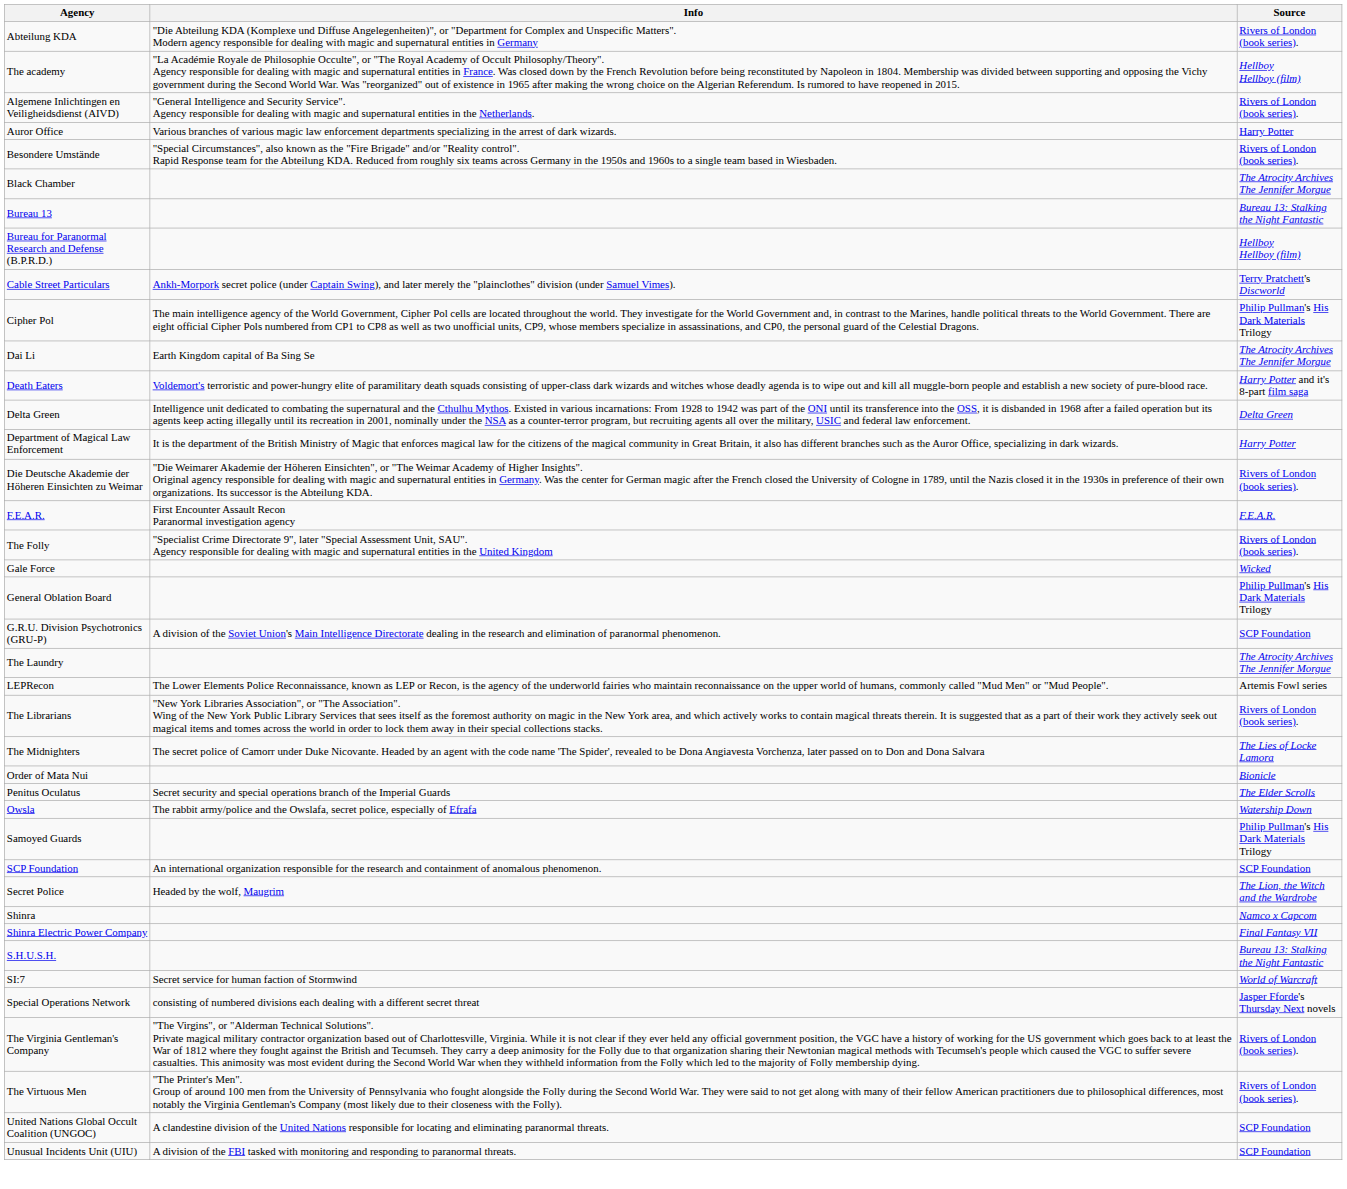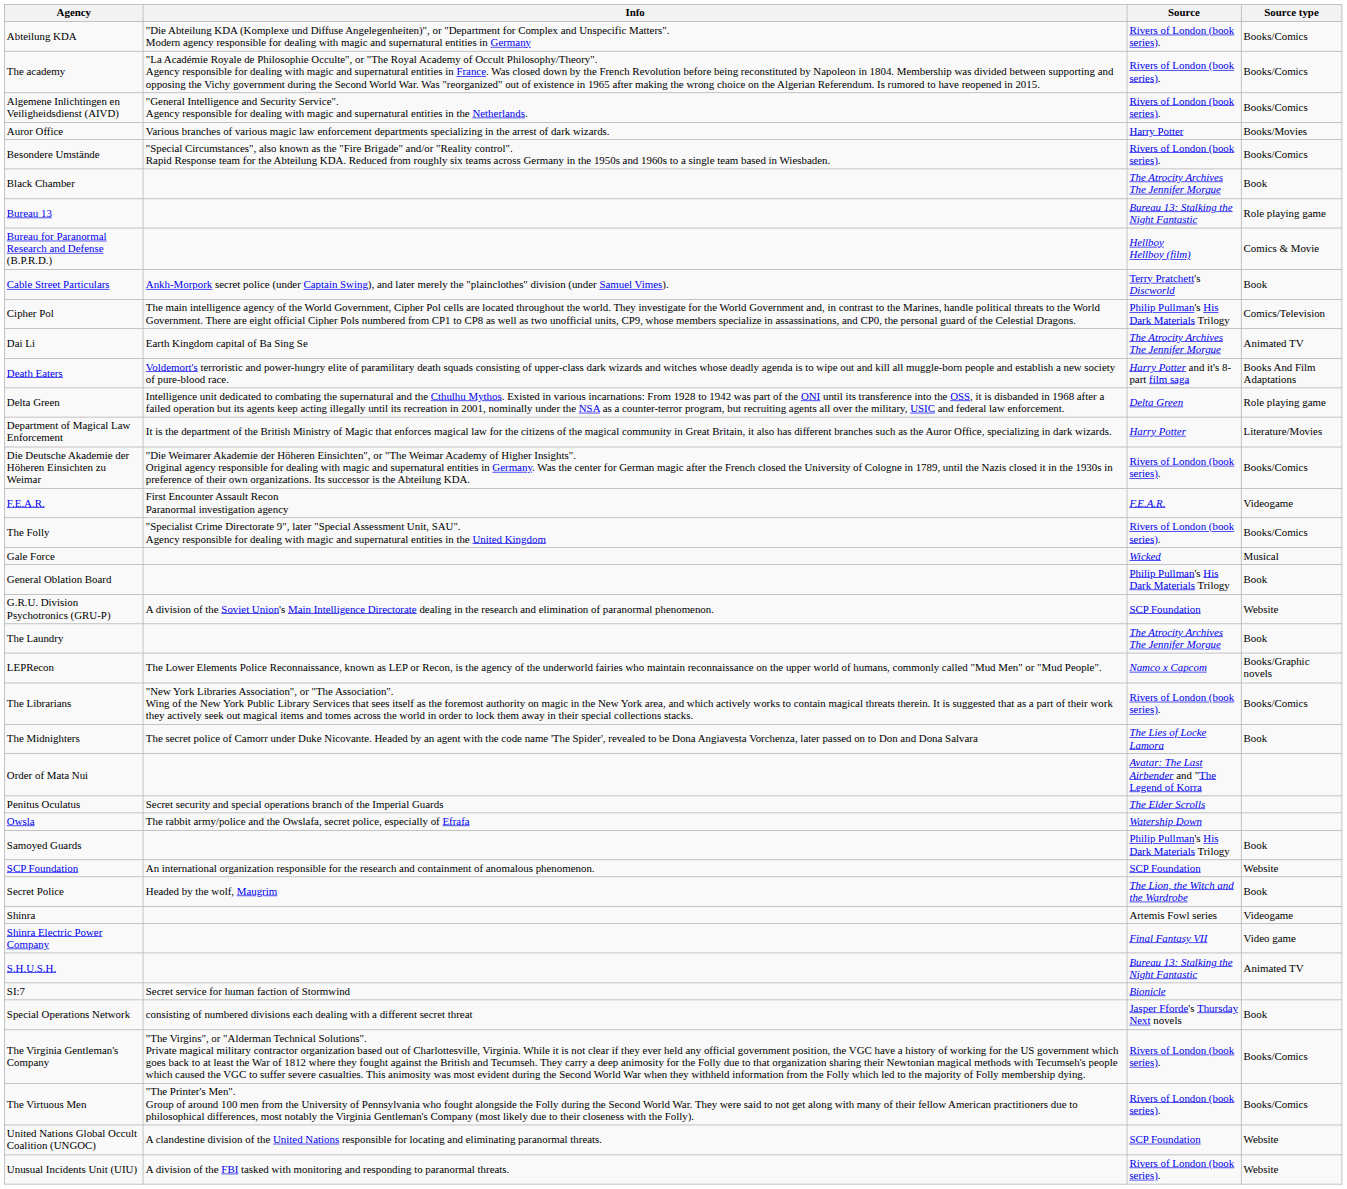+ column: Source type | Books/Comics | Books/Comics | Books/Comics | Books/Movies | Books/Comics | Book | Role playing game | Comics & Movie | Book | Comics/Television | Animated TV | Books And Film Adaptations | Role playing game | Literature/Movies | Books/Comics | Videogame | Books/Comics | Musical | Book | Website | Book | Books/Graphic novels | Books/Comics | Book | Book | Website | Book | Videogame | Video game | Animated TV | Book | Books/Comics | Books/Comics | Website | Website
The academy | Source: Hellboy Hellboy (film) -> Rivers of London (book series).
LEPRecon | Source: Artemis Fowl series -> Namco x Capcom
Order of Mata Nui | Source: Bionicle -> Avatar: The Last Airbender and "The Legend of Korra
Shinra | Source: Namco x Capcom -> Artemis Fowl series
SI:7 | Source: World of Warcraft -> Bionicle
Unusual Incidents Unit (UIU) | Source: SCP Foundation -> Rivers of London (book series).
